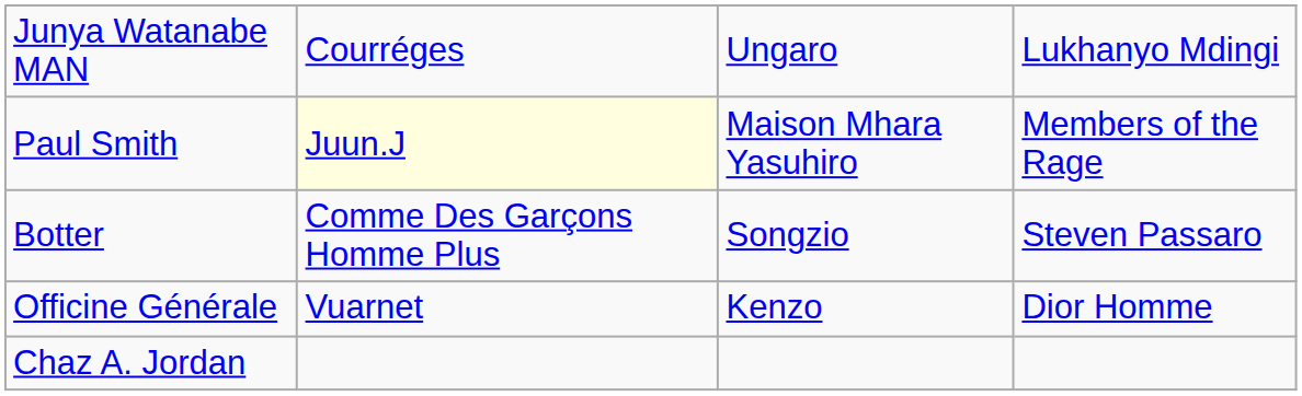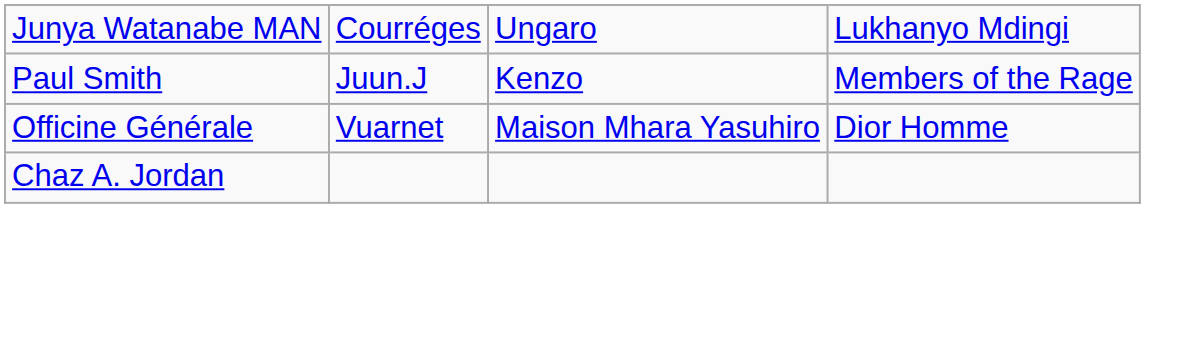Paul Smith | column 2: lightyellow background -> no background
Paul Smith | column 3: Maison Mhara Yasuhiro -> Kenzo
- row: Botter | Comme Des Garçons Homme Plus | Songzio | Steven Passaro
Officine Générale | column 3: Kenzo -> Maison Mhara Yasuhiro
